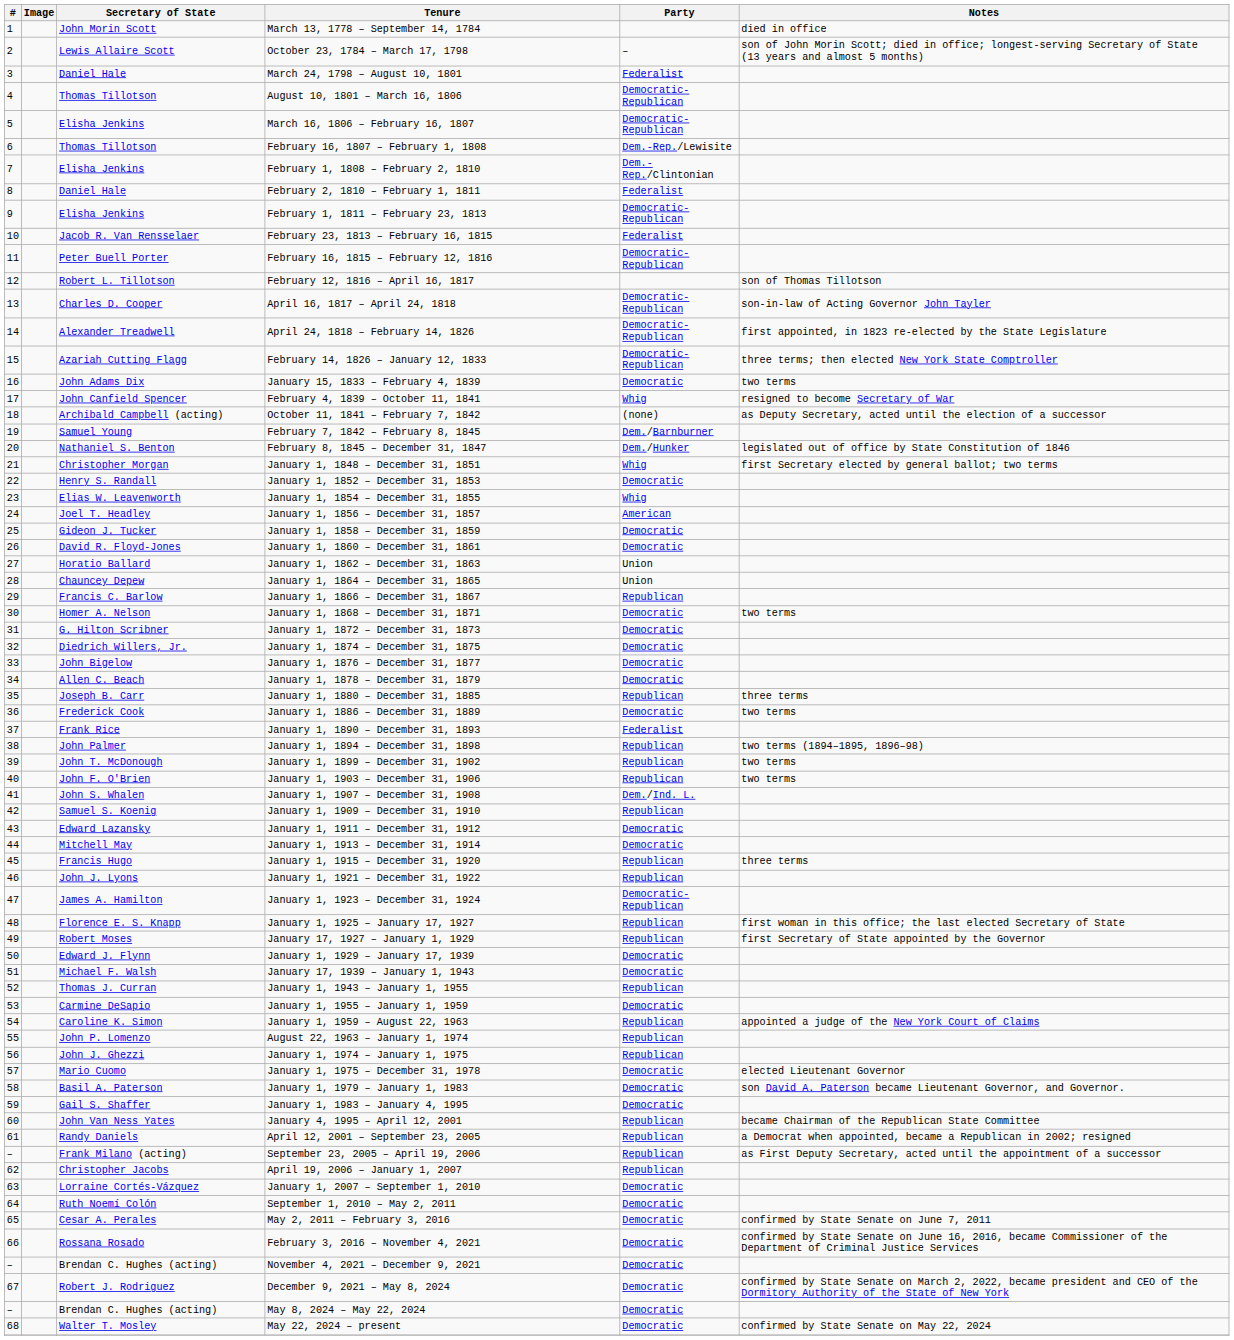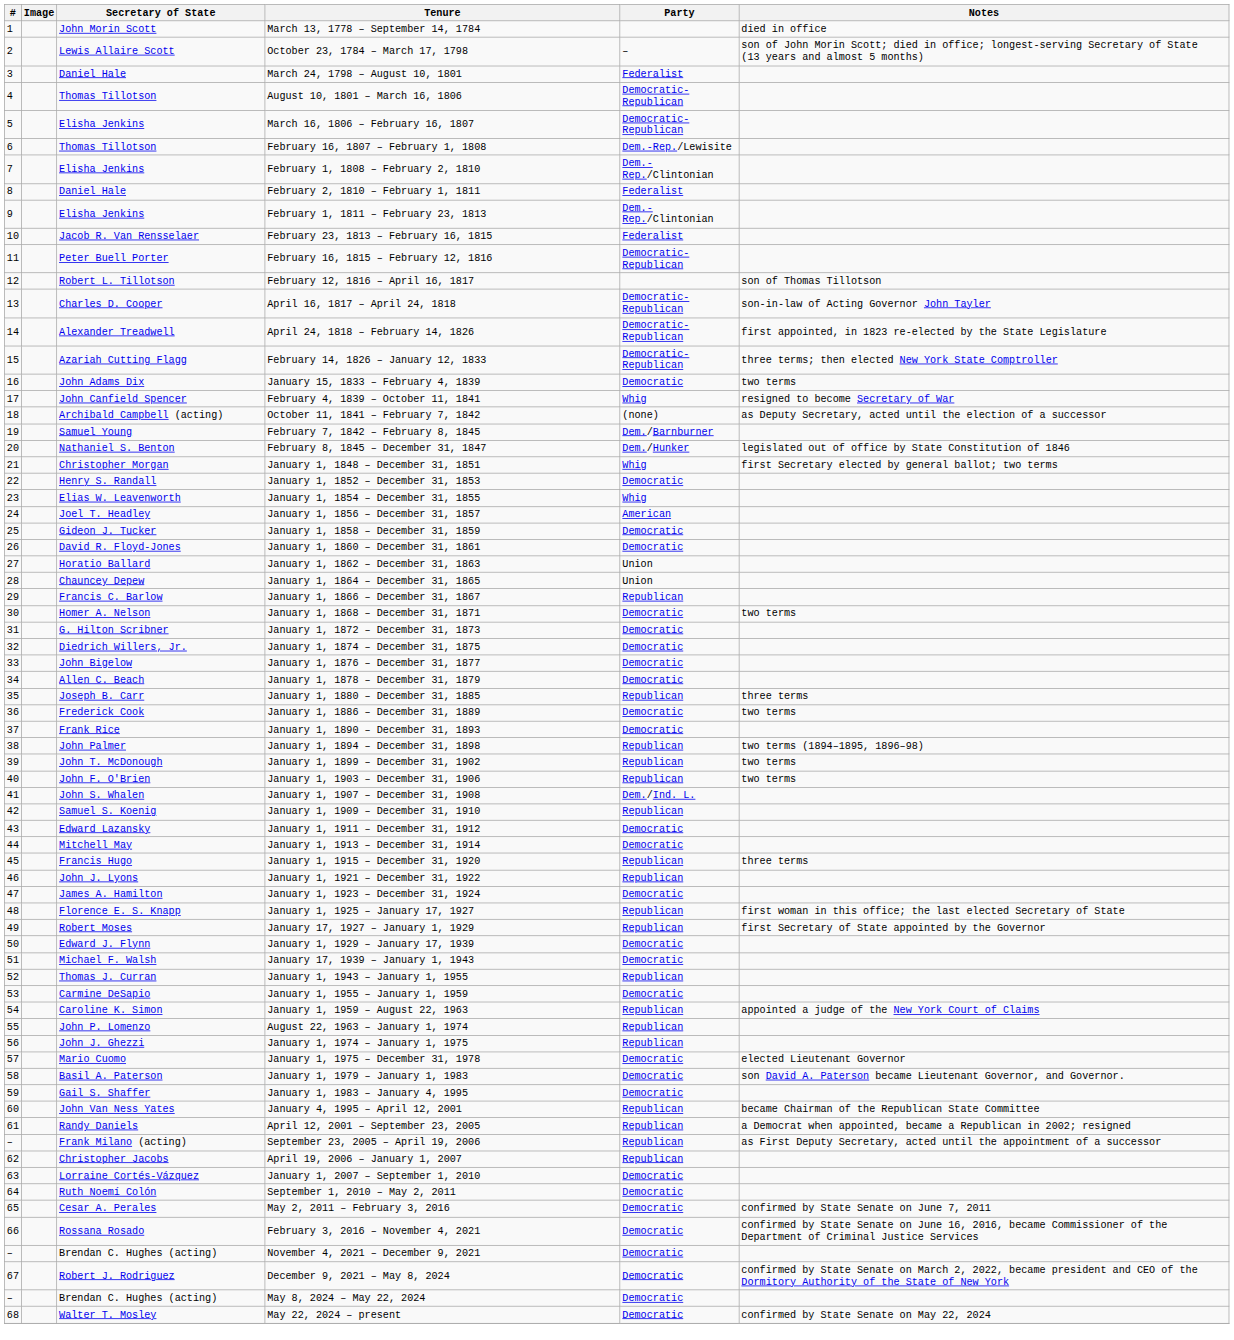February 1, 1811 – February 23, 1813 | Party: Democratic-Republican -> Dem.-Rep./Clintonian
January 1, 1890 – December 31, 1893 | Party: Federalist -> Democratic
January 1, 1923 – December 31, 1924 | Party: Democratic-Republican -> Democratic
